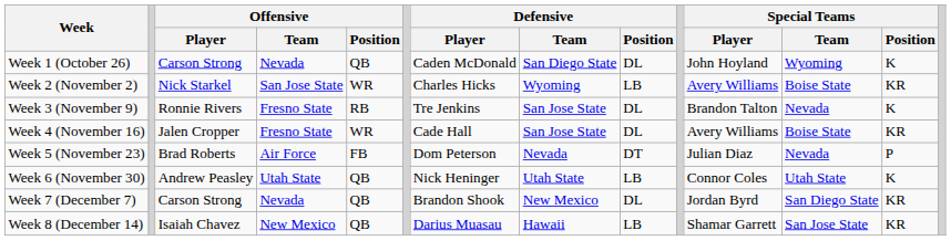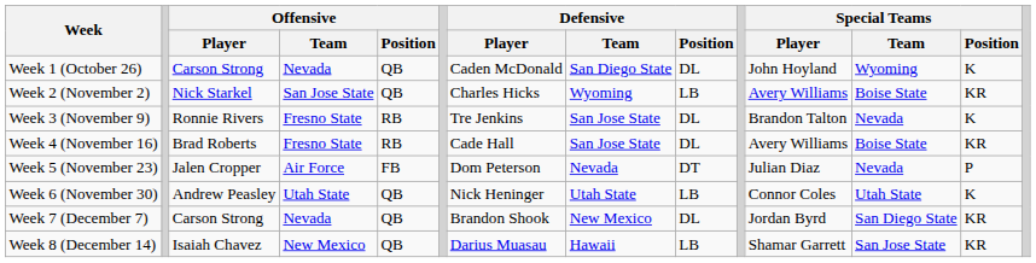Week 2 (November 2) | Offensive / Position: WR -> QB
Week 4 (November 16) | Offensive / Player: Jalen Cropper -> Brad Roberts
Week 4 (November 16) | Offensive / Position: WR -> RB
Week 5 (November 23) | Offensive / Player: Brad Roberts -> Jalen Cropper
